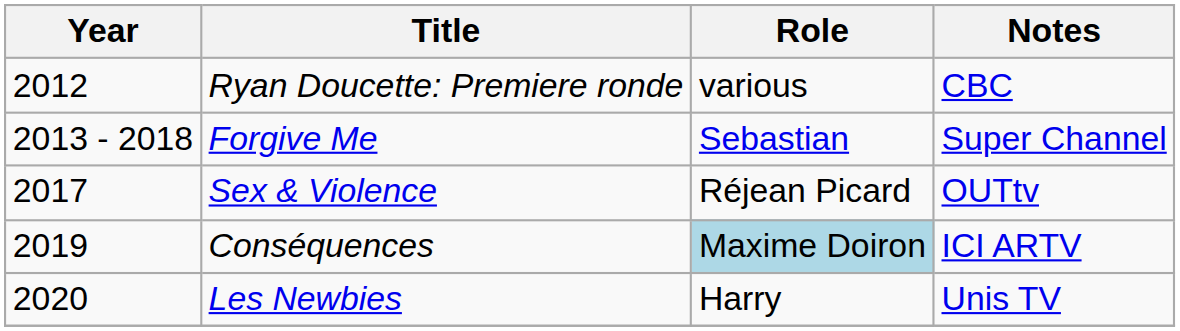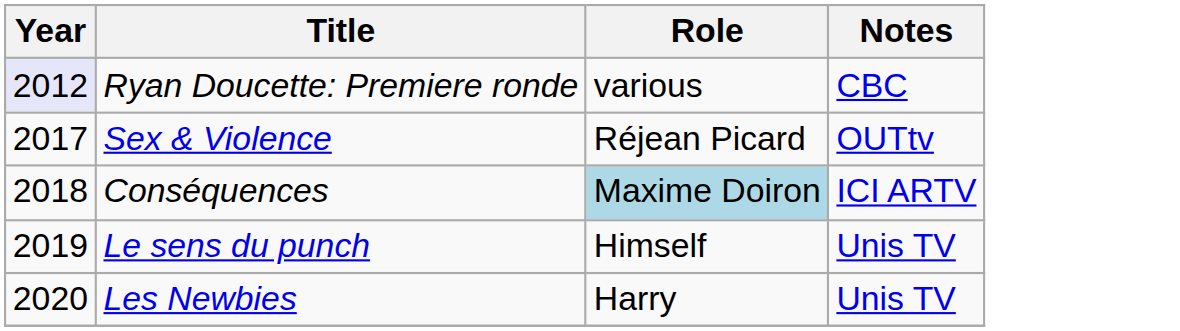Ryan Doucette: Premiere ronde | Year: no background -> lavender background
- row: 2013 - 2018 | Forgive Me | Sebastian | Super Channel
Conséquences | Year: 2019 -> 2018
+ row: 2019 | Le sens du punch | Himself | Unis TV
